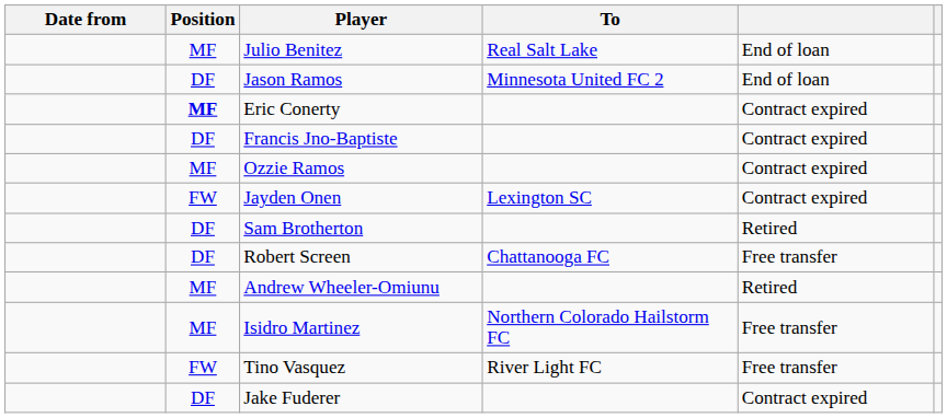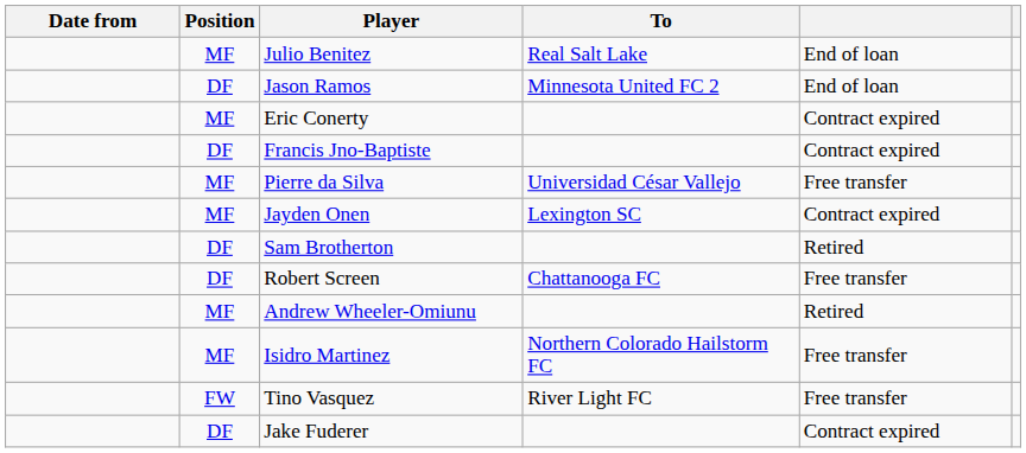Eric Conerty | Position: bold -> normal
- row: MF | Ozzie Ramos | Contract expired
+ row: MF | Pierre da Silva | Universidad César Vallejo | Free transfer
Jayden Onen | Position: FW -> MF
